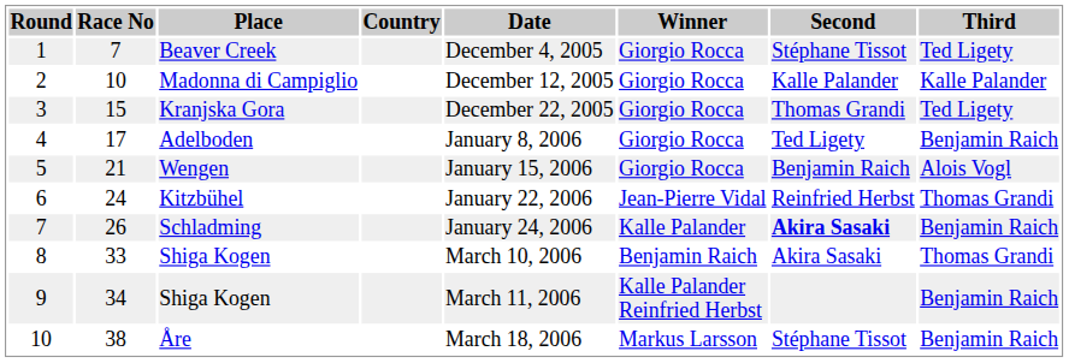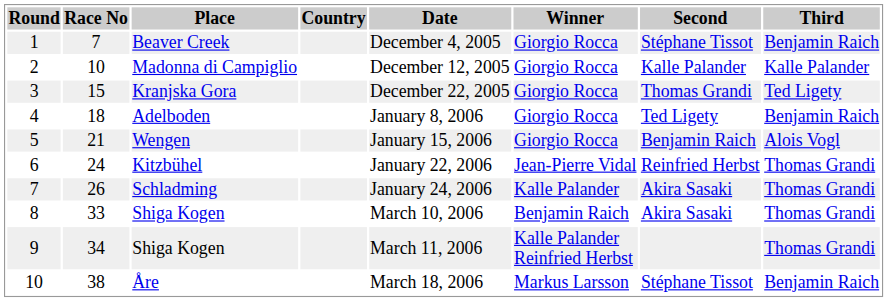Beaver Creek | Third: Ted Ligety -> Benjamin Raich
Adelboden | Race No: 17 -> 18
Schladming | Second: bold -> normal
Schladming | Third: Benjamin Raich -> Thomas Grandi
9 / Shiga Kogen | Third: Benjamin Raich -> Thomas Grandi
